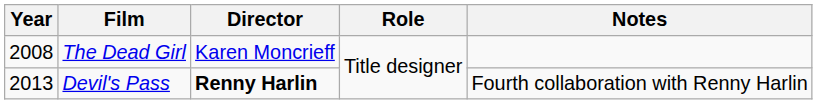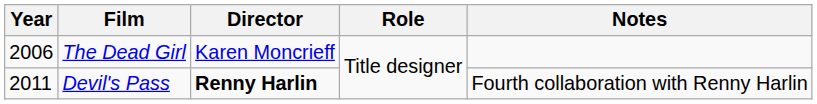The Dead Girl | Year: 2008 -> 2006
Devil's Pass | Year: 2013 -> 2011
